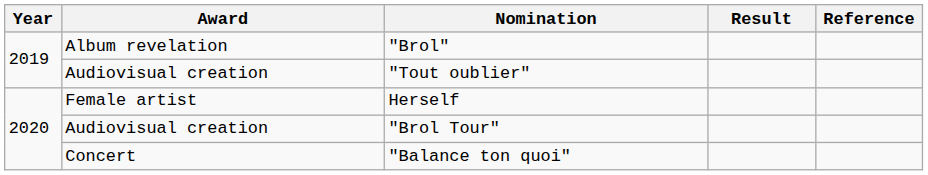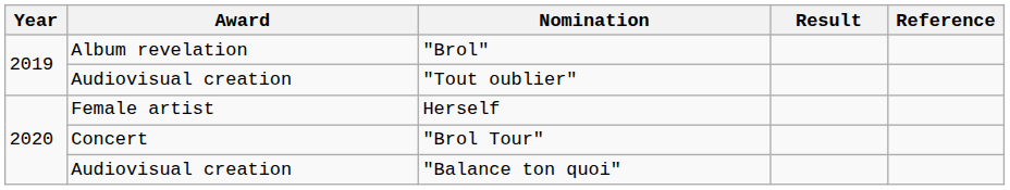"Brol Tour" | Award: Audiovisual creation -> Concert
"Balance ton quoi" | Award: Concert -> Audiovisual creation
